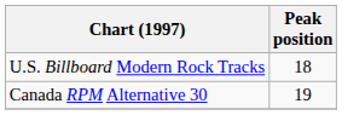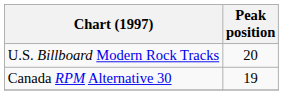U.S. Billboard Modern Rock Tracks | Peak position: 18 -> 20
